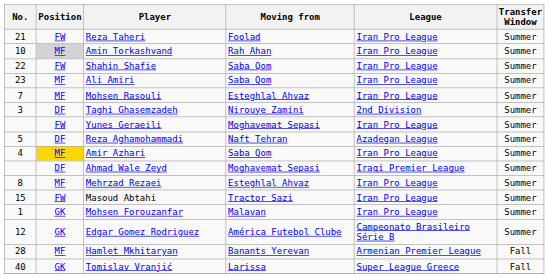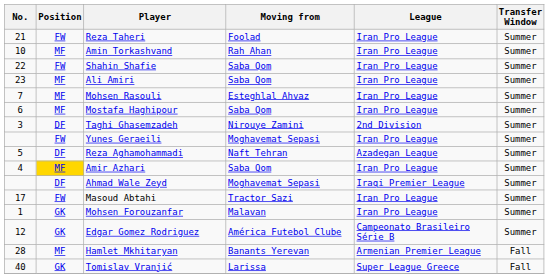Amin Torkashvand | Position: lightgrey background -> no background
+ row: 6 | MF | Mostafa Haghipour | Saba Qom | Iran Pro League | Summer
- row: 8 | MF | Mehrzad Rezaei | Esteghlal Ahvaz | Iran Pro League | Summer
Masoud Abtahi | No.: 15 -> 17
